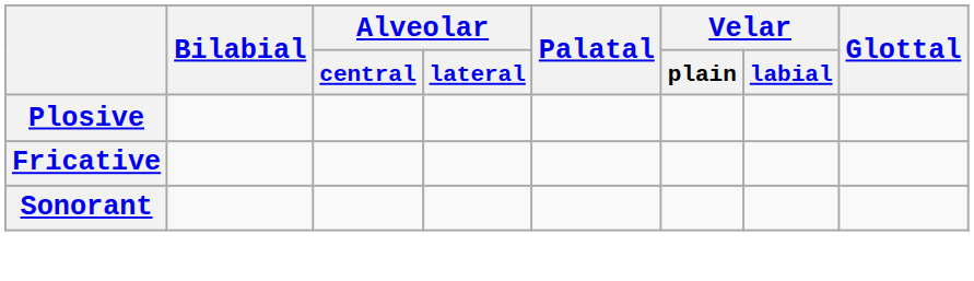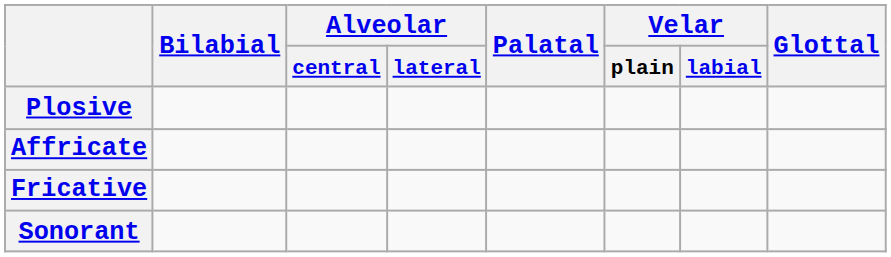+ row: Affricate
